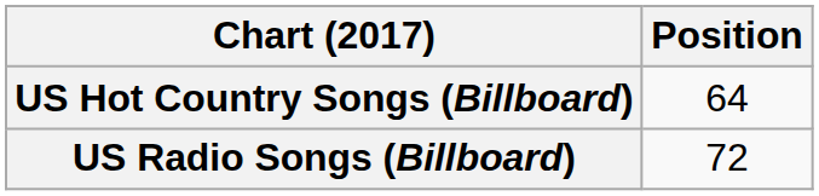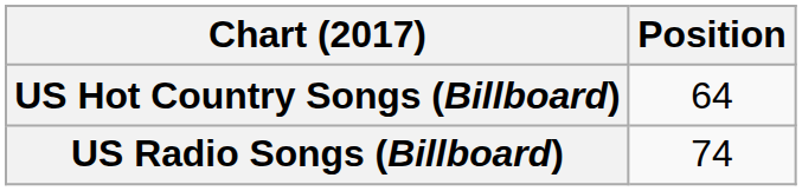US Radio Songs (Billboard) | Position: 72 -> 74
